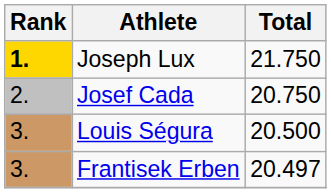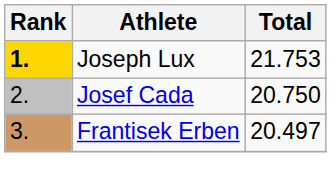Joseph Lux | Total: 21.750 -> 21.753
- row: 3. | Louis Ségura | 20.500
